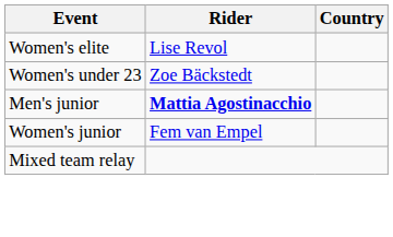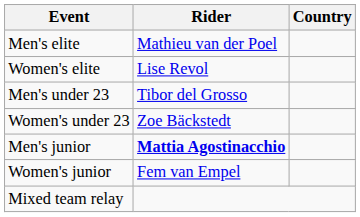+ row: Men's elite | Mathieu van der Poel
+ row: Men's under 23 | Tibor del Grosso
